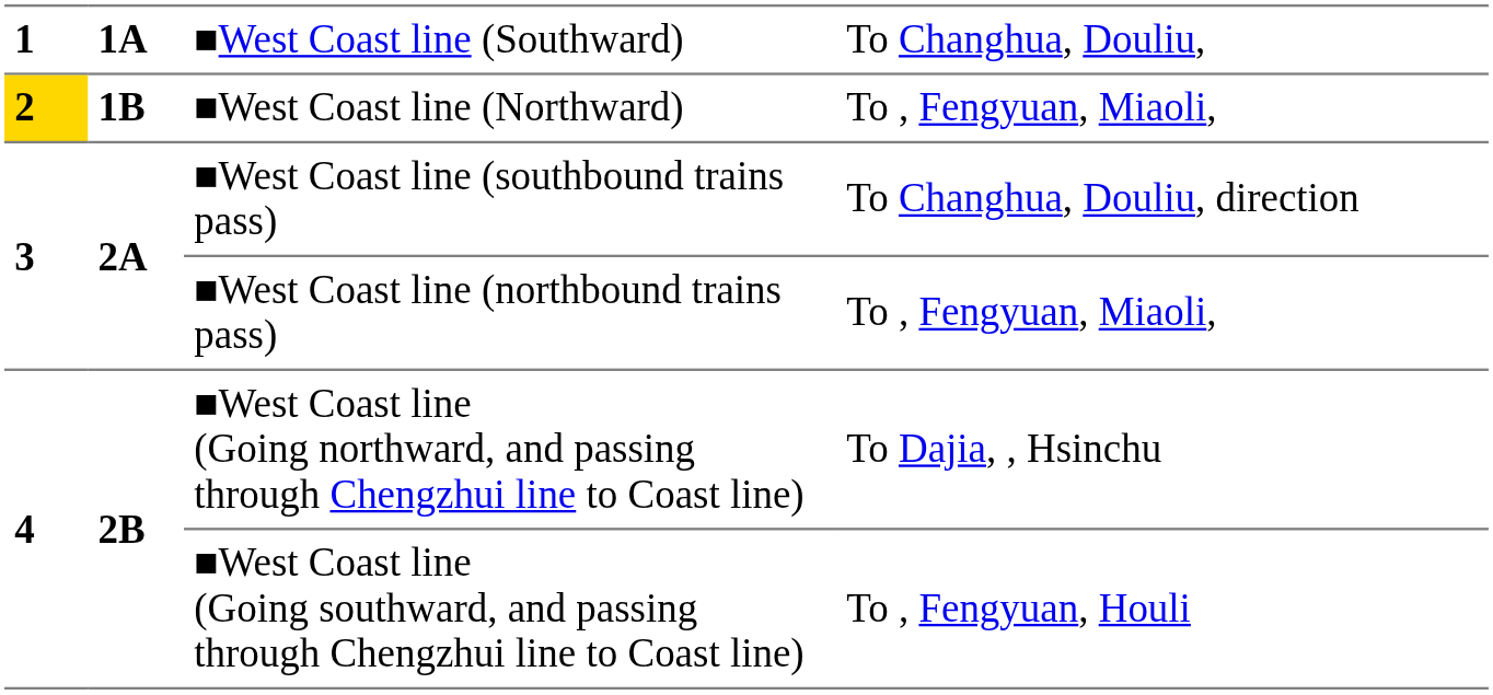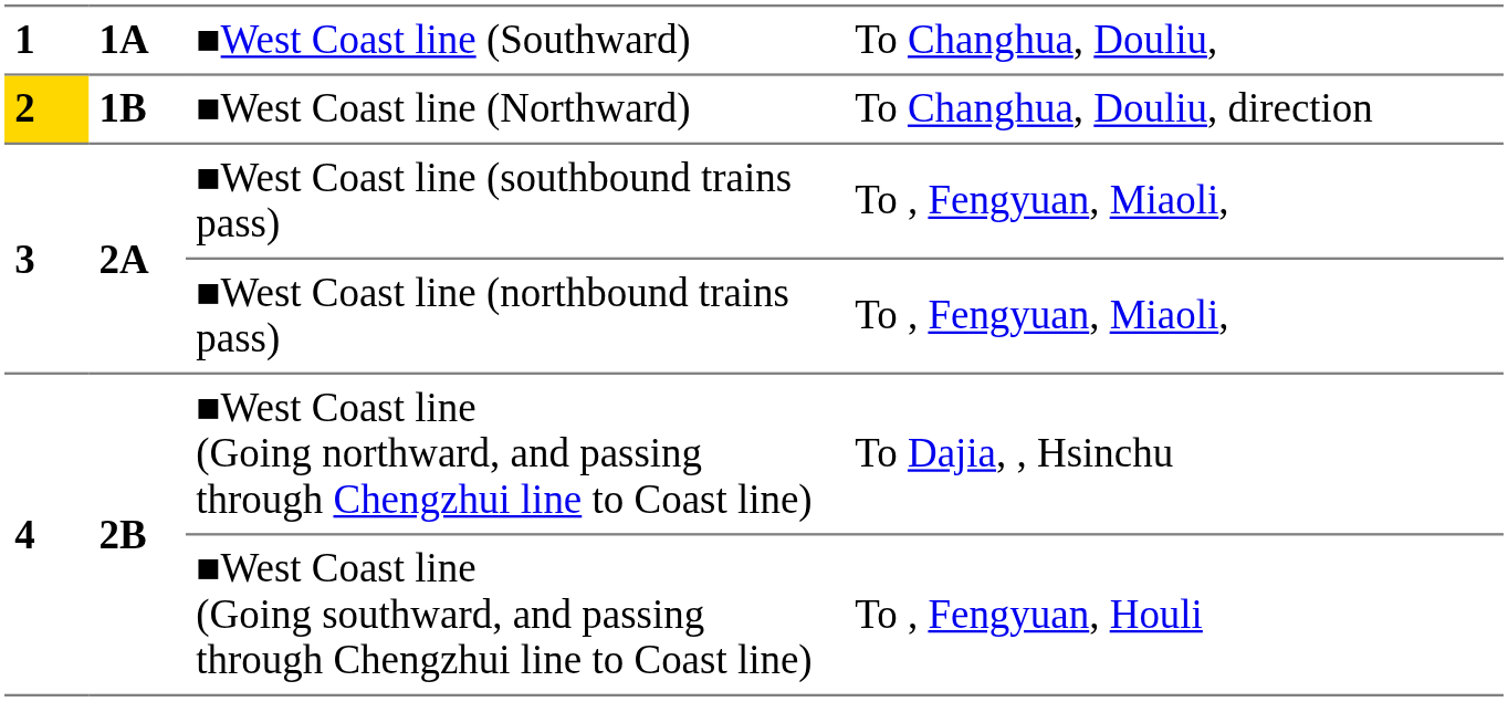■West Coast line (Northward) | column 4: To , Fengyuan, Miaoli, -> To Changhua, Douliu, direction
■West Coast line (southbound trains pass) | column 4: To Changhua, Douliu, direction -> To , Fengyuan, Miaoli,
